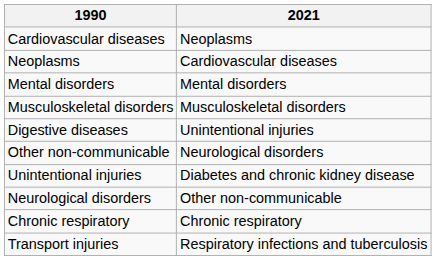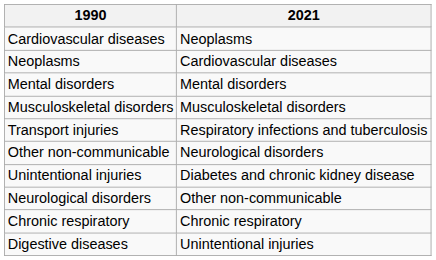rows swapped: Transport injuries <-> Digestive diseases
